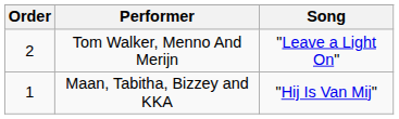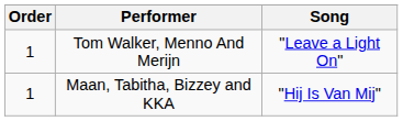Tom Walker, Menno And Merijn | Order: 2 -> 1
